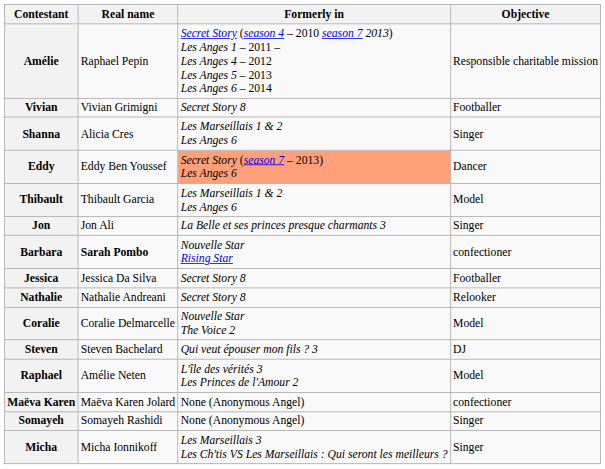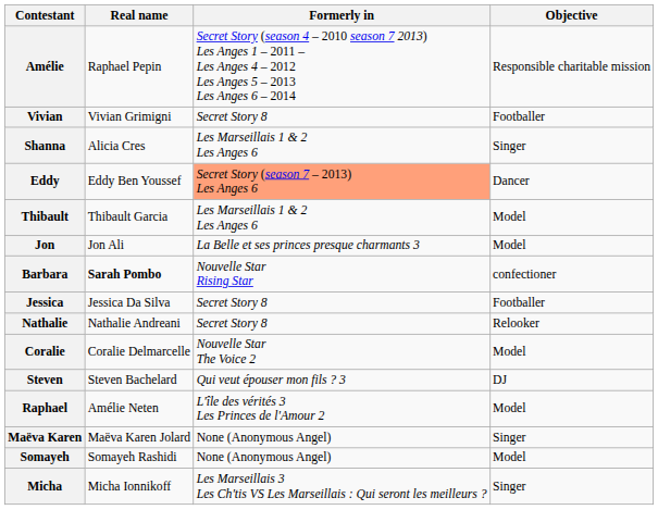Jon | Objective: Singer -> Model
Maëva Karen | Objective: confectioner -> Singer
Somayeh | Objective: Singer -> Model
